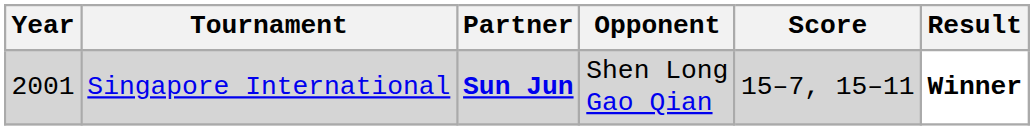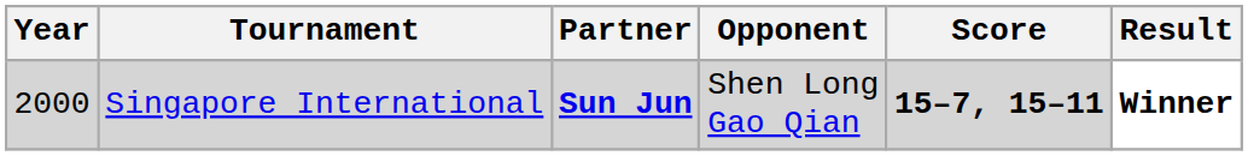Singapore International | Year: 2001 -> 2000
Singapore International | Score: normal -> bold
